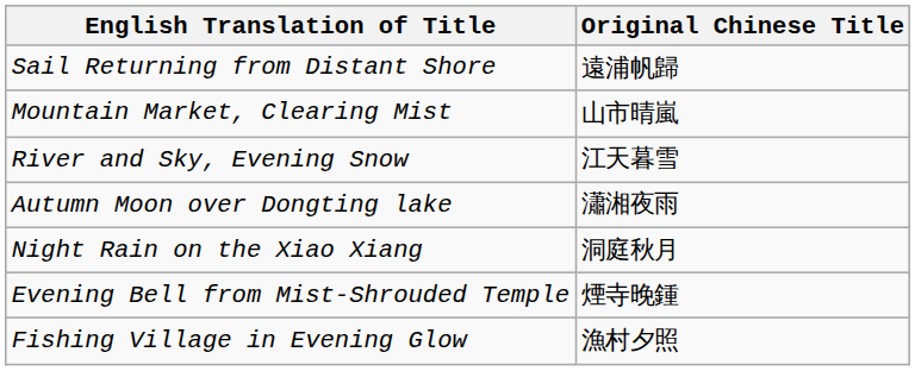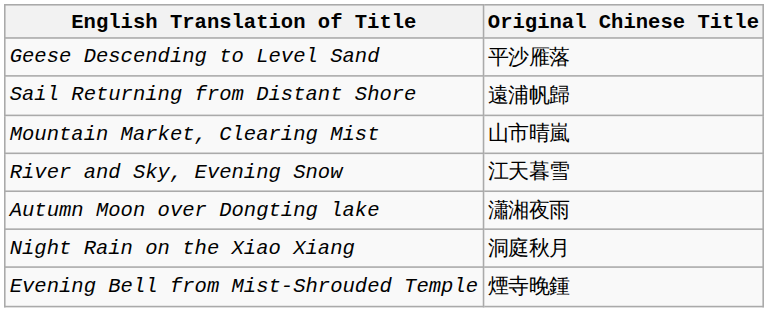+ row: Geese Descending to Level Sand | 平沙雁落
- row: Fishing Village in Evening Glow | 漁村夕照
